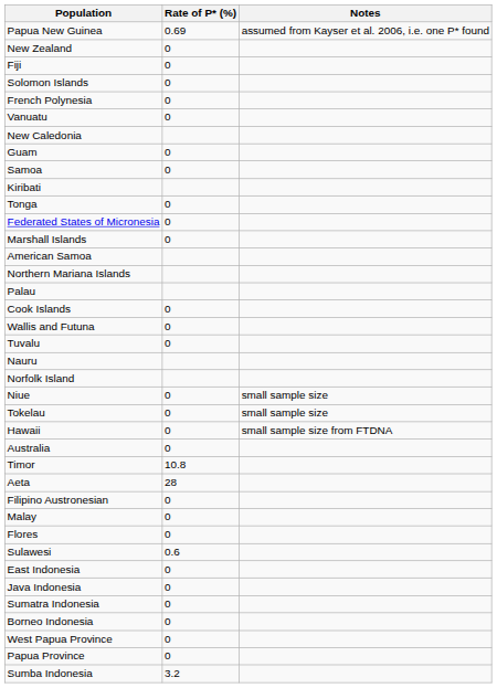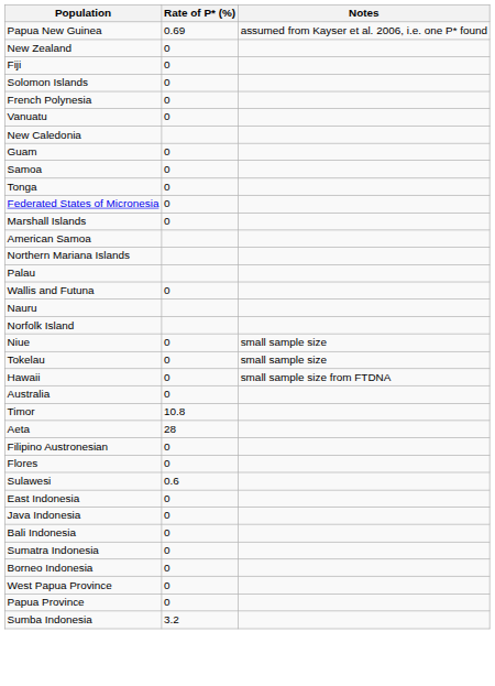- row: Kiribati
- row: Cook Islands | 0
- row: Tuvalu | 0
- row: Malay | 0
+ row: Bali Indonesia | 0
